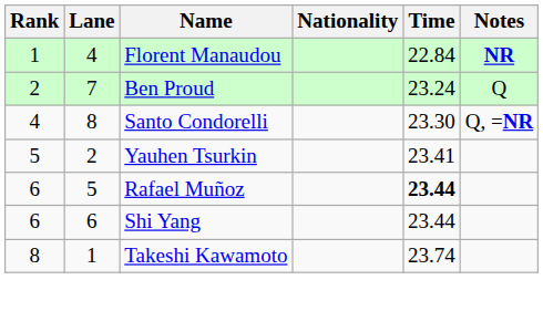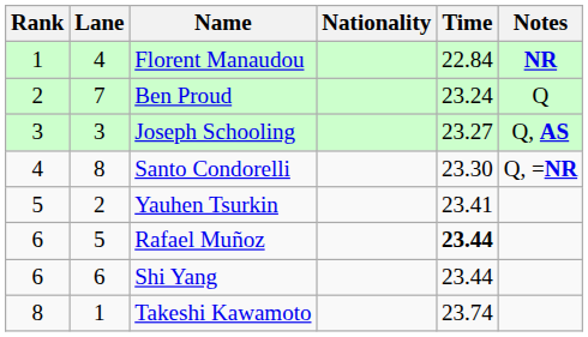+ row: 3 | 3 | Joseph Schooling | 23.27 | Q, AS
